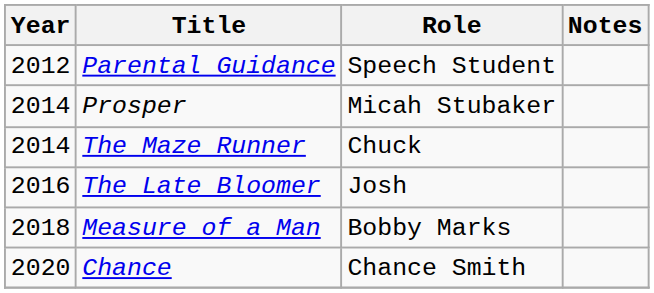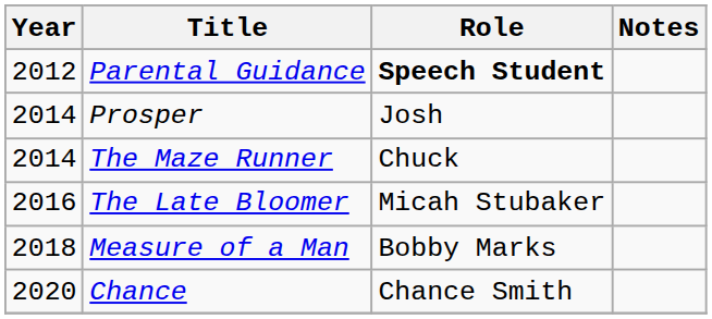Parental Guidance | Role: normal -> bold
Prosper | Role: Micah Stubaker -> Josh
The Late Bloomer | Role: Josh -> Micah Stubaker
